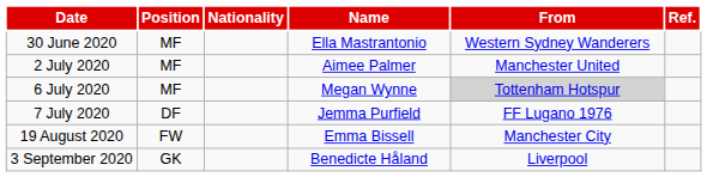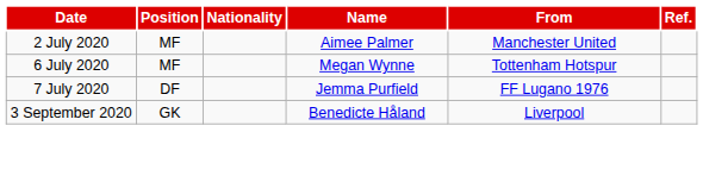- row: 30 June 2020 | MF | Ella Mastrantonio | Western Sydney Wanderers
6 July 2020 | From: lightgrey background -> no background
- row: 19 August 2020 | FW | Emma Bissell | Manchester City
